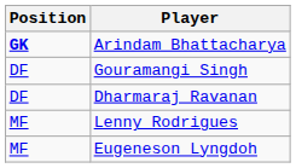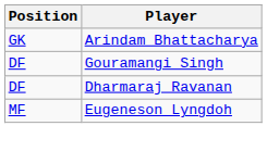Arindam Bhattacharya | Position: bold -> normal
- row: MF | Lenny Rodrigues
